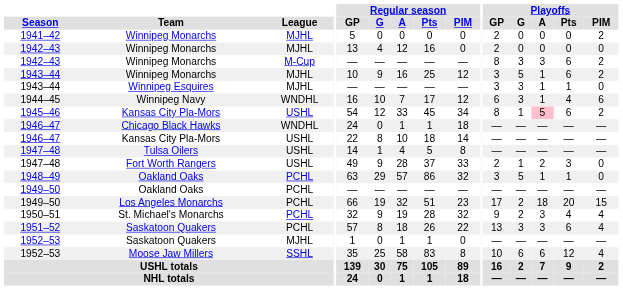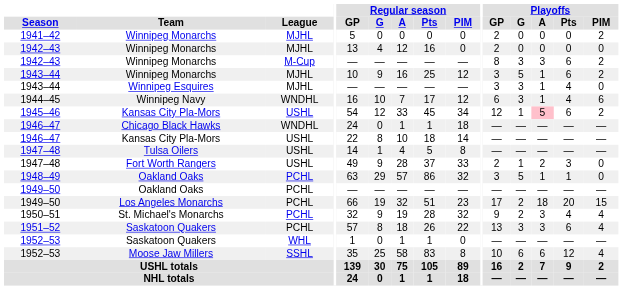1943–44 / Winnipeg Esquires | Playoffs / Pts: 1 -> 4
1945–46 | Playoffs / GP: 8 -> 12
1952–53 / Saskatoon Quakers | League: MJHL -> WHL
